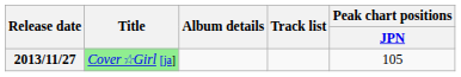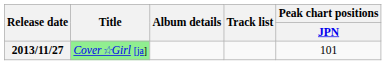2013/11/27 | Peak chart positions / JPN: 105 -> 101
